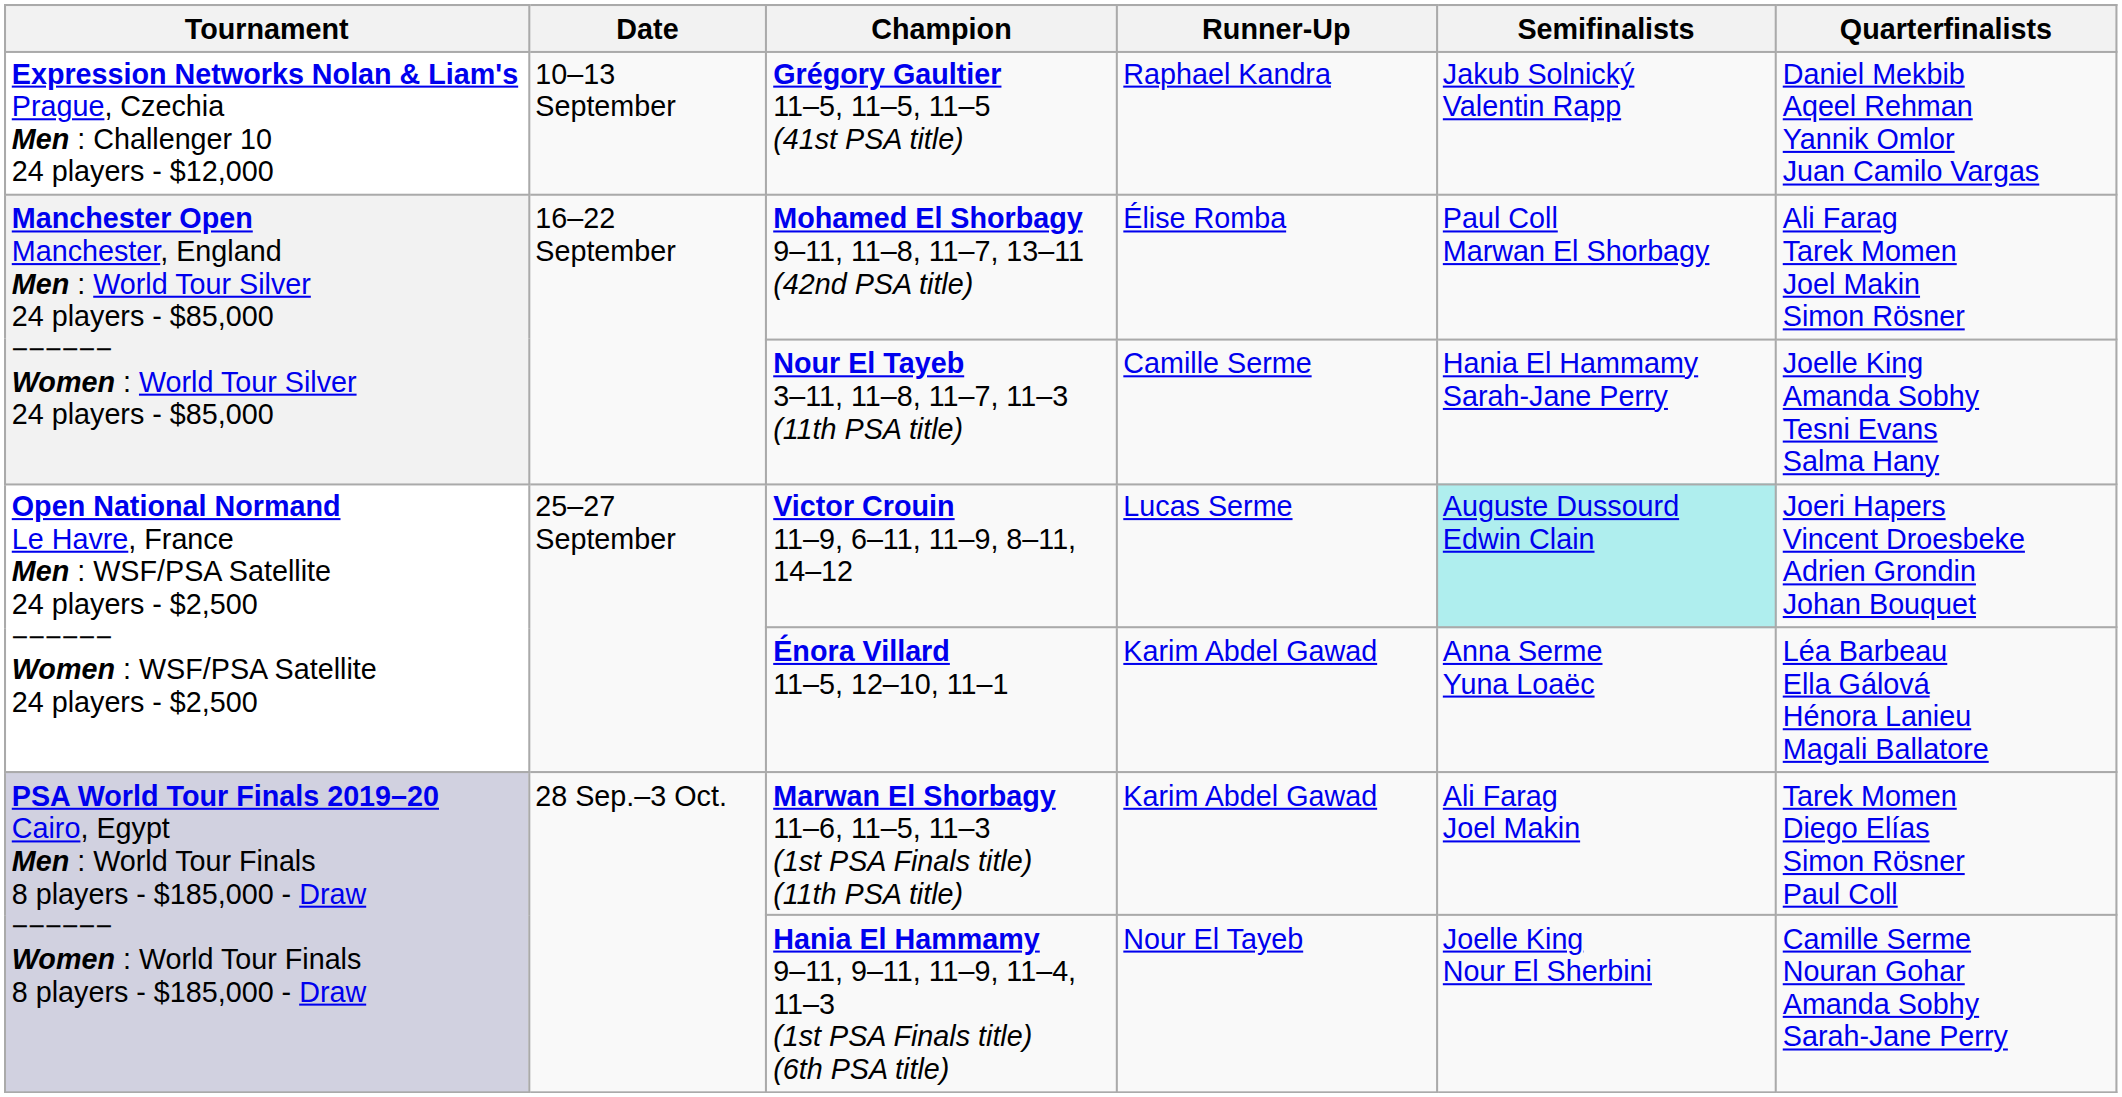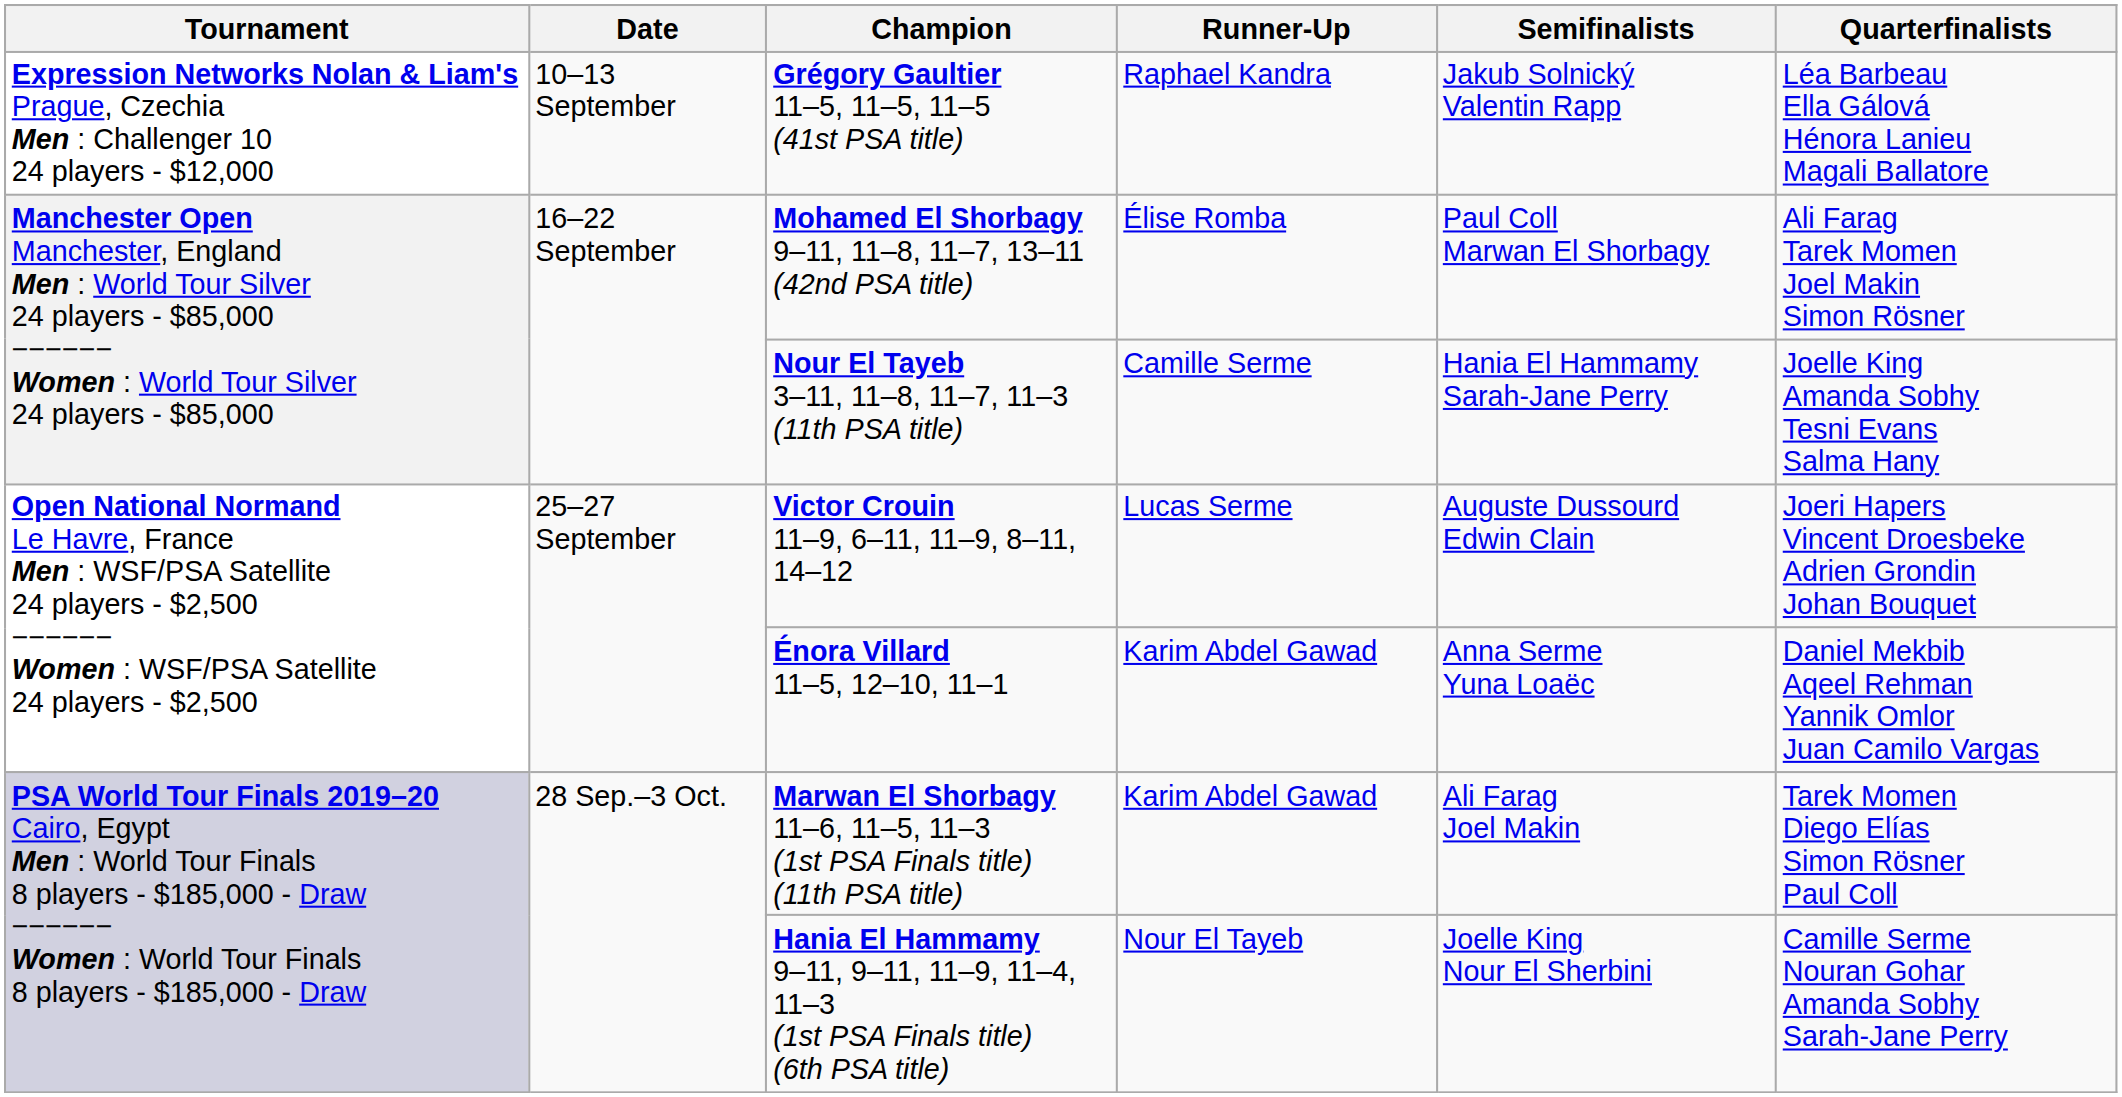Grégory Gaultier 11–5, 11–5, 11–5 (41st PSA title) | Quarterfinalists: Daniel Mekbib Aqeel Rehman Yannik Omlor Juan Camilo Vargas -> Léa Barbeau Ella Gálová Hénora Lanieu Magali Ballatore
Victor Crouin 11–9, 6–11, 11–9, 8–11, 14–12 | Semifinalists: paleturquoise background -> no background
Énora Villard 11–5, 12–10, 11–1 | Quarterfinalists: Léa Barbeau Ella Gálová Hénora Lanieu Magali Ballatore -> Daniel Mekbib Aqeel Rehman Yannik Omlor Juan Camilo Vargas
